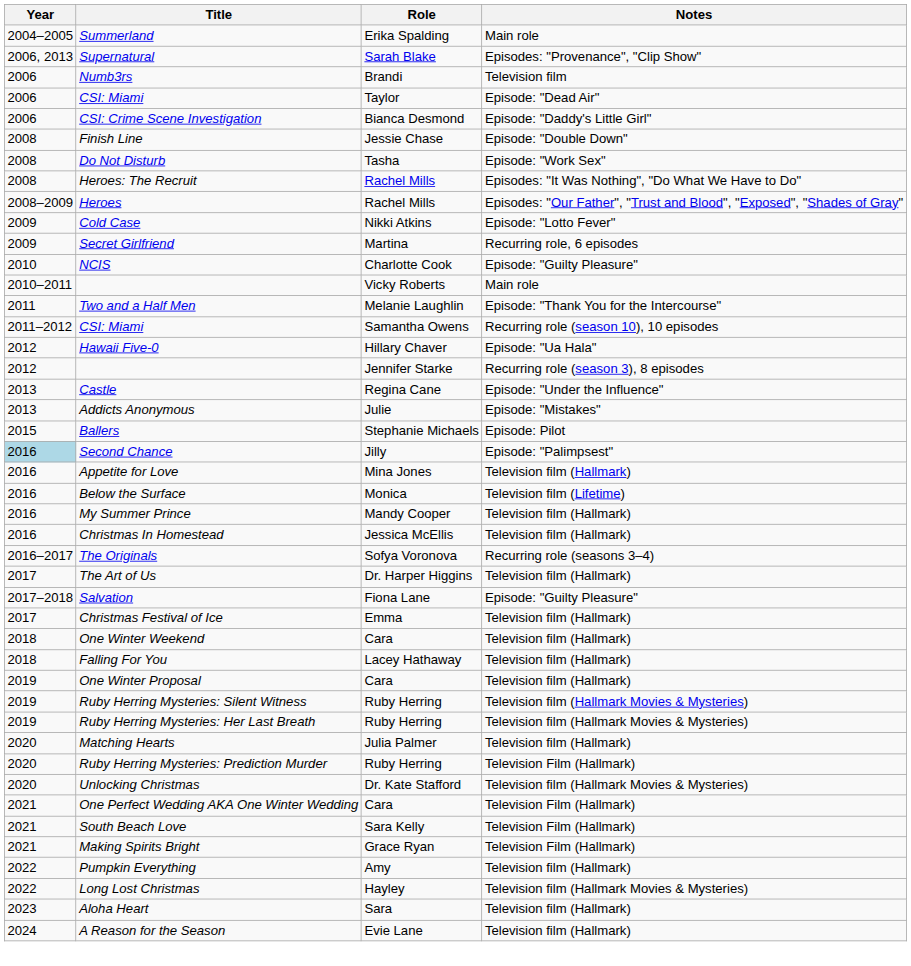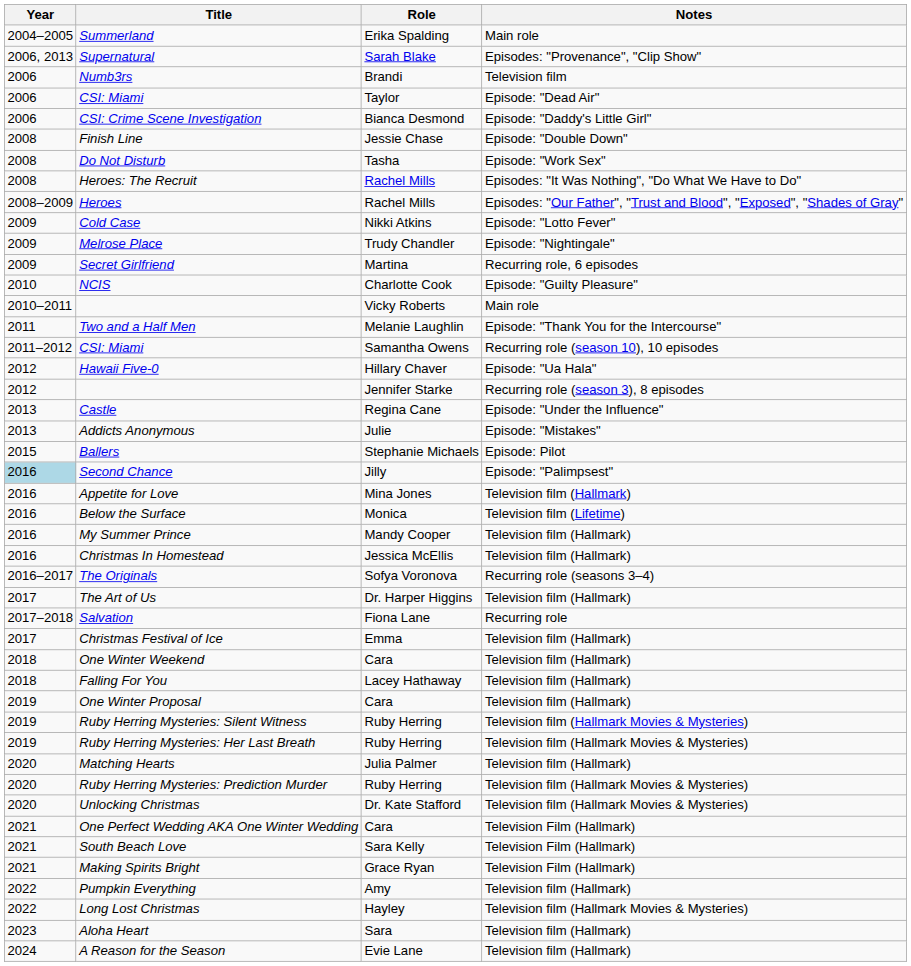+ row: 2009 | Melrose Place | Trudy Chandler | Episode: "Nightingale"
Salvation | Notes: Episode: "Guilty Pleasure" -> Recurring role
Ruby Herring Mysteries: Prediction Murder | Notes: Television Film (Hallmark) -> Television film (Hallmark Movies & Mysteries)
